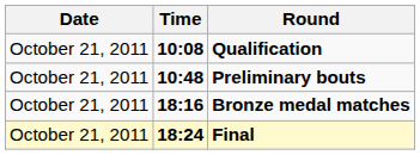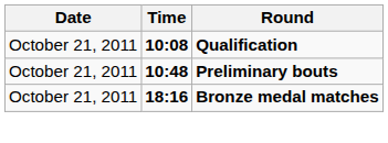- row: October 21, 2011 | 18:24 | Final
